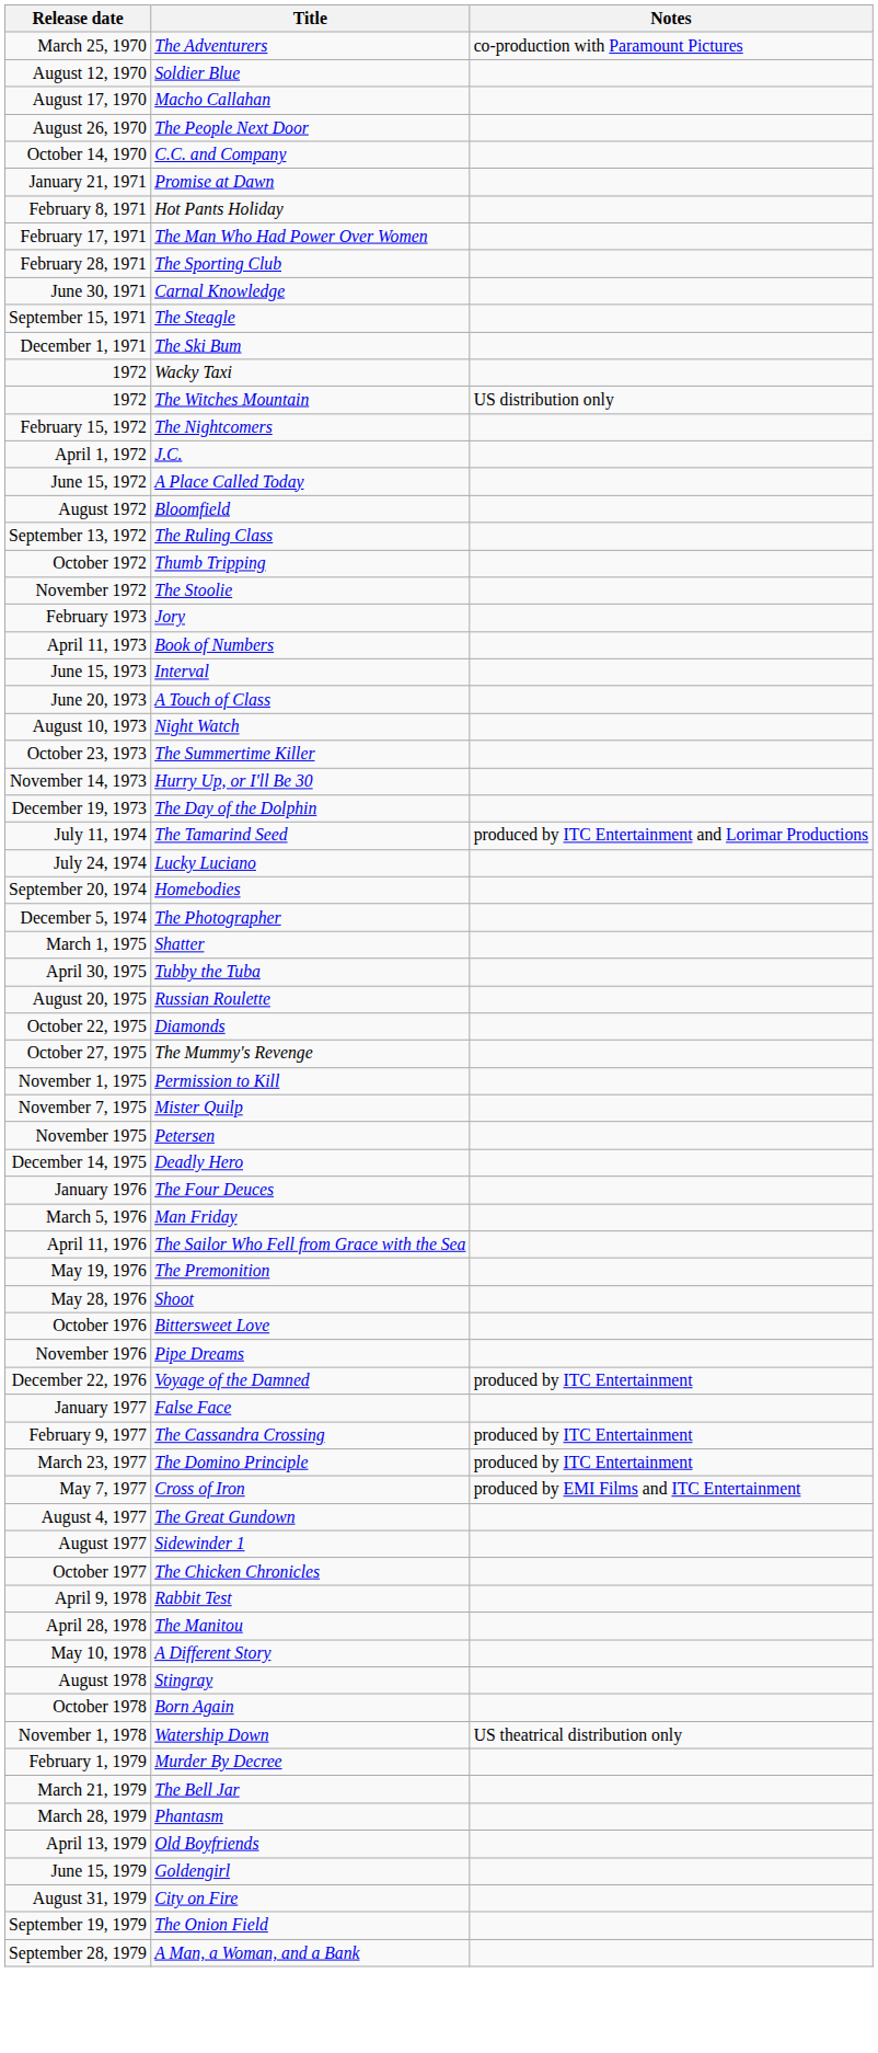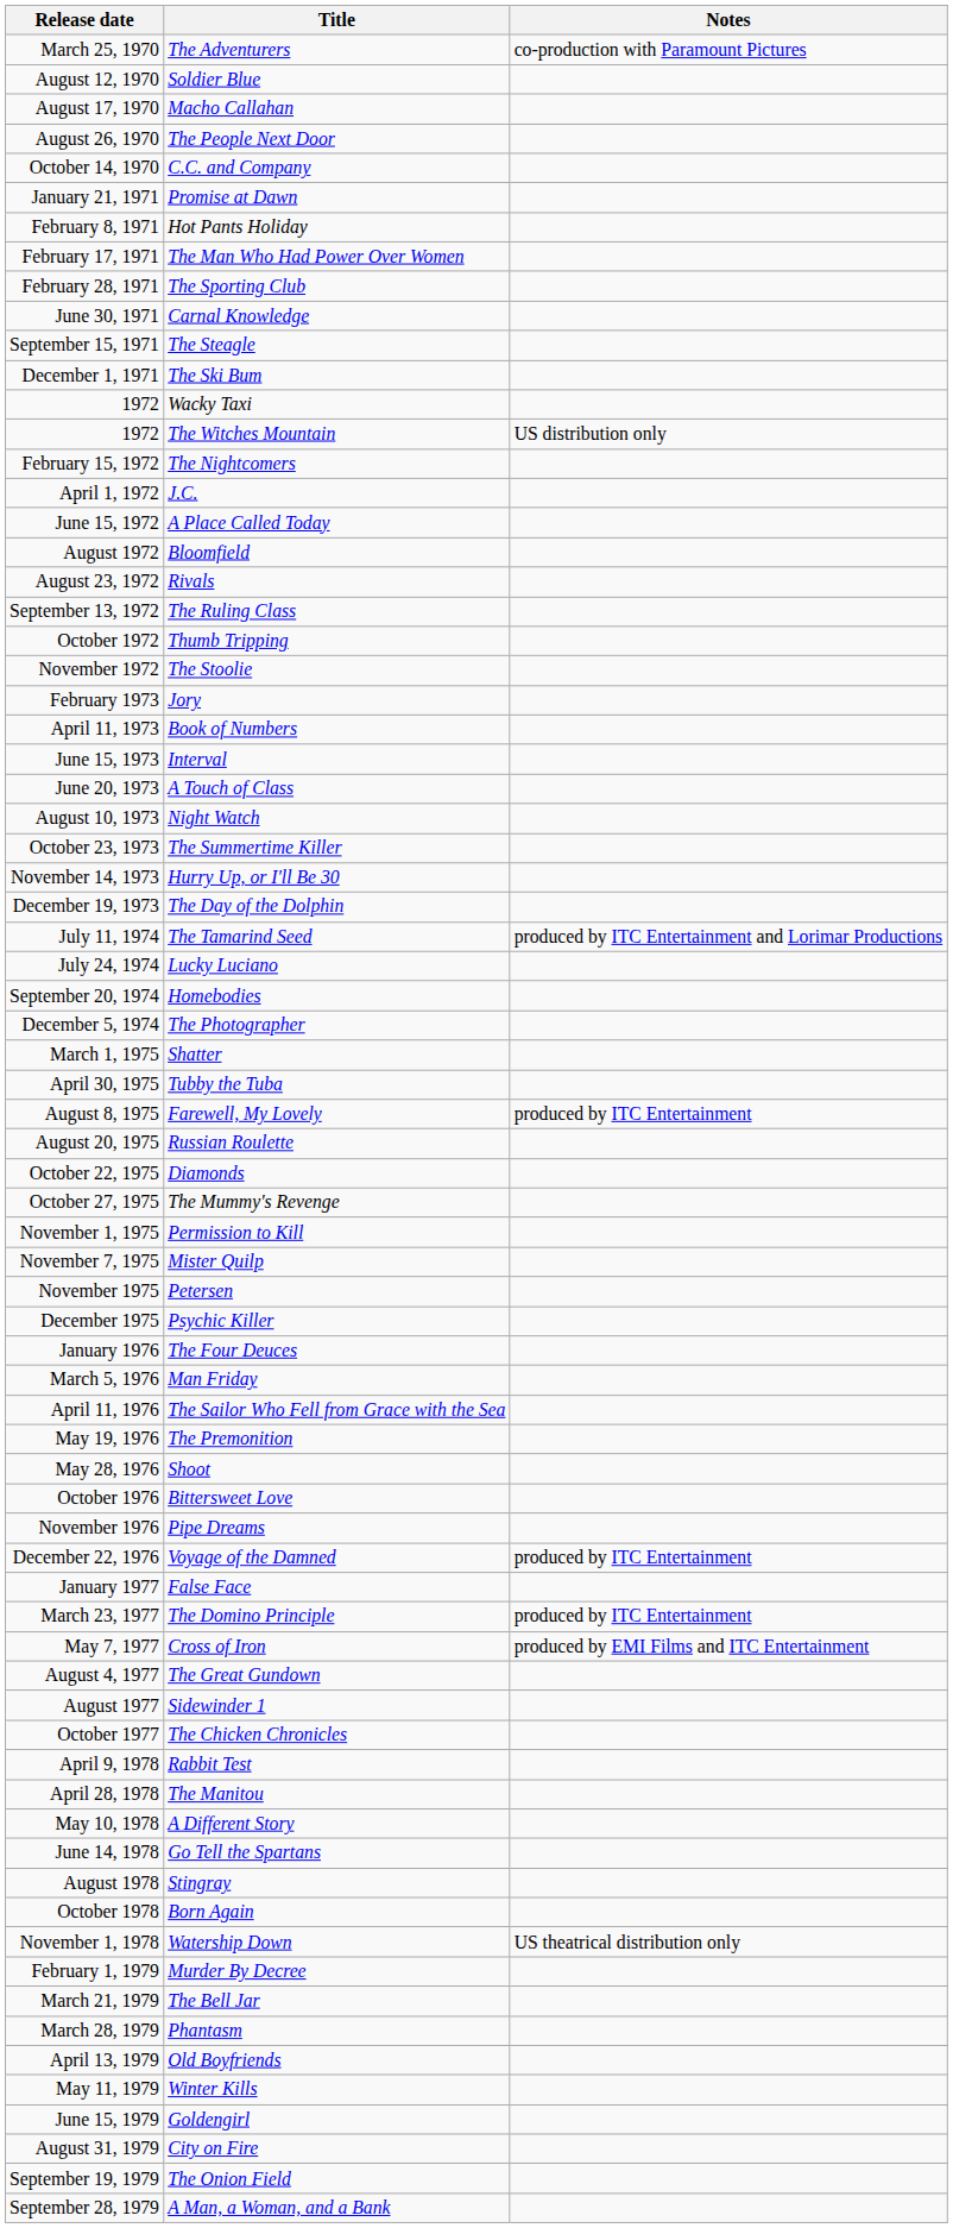+ row: August 23, 1972 | Rivals
+ row: August 8, 1975 | Farewell, My Lovely | produced by ITC Entertainment
- row: December 14, 1975 | Deadly Hero
+ row: December 1975 | Psychic Killer
- row: February 9, 1977 | The Cassandra Crossing | produced by ITC Entertainment
+ row: June 14, 1978 | Go Tell the Spartans
+ row: May 11, 1979 | Winter Kills
